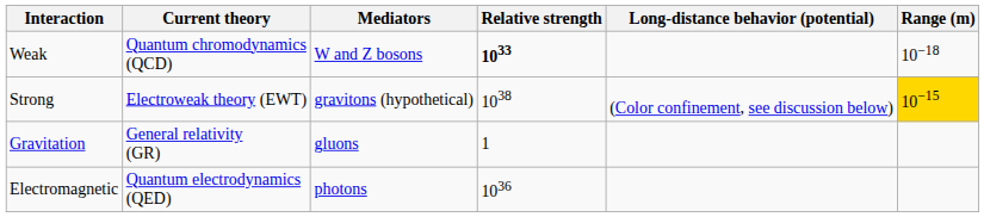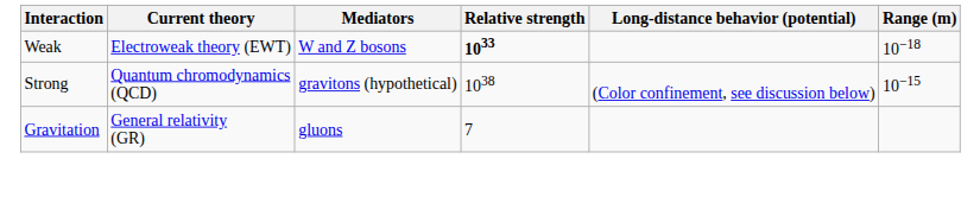Weak | Current theory: Quantum chromodynamics (QCD) -> Electroweak theory (EWT)
Strong | Current theory: Electroweak theory (EWT) -> Quantum chromodynamics (QCD)
Strong | Range (m): gold background -> no background
Gravitation | Relative strength: 1 -> 7
- row: Electromagnetic | Quantum electrodynamics (QED) | photons | 1036
